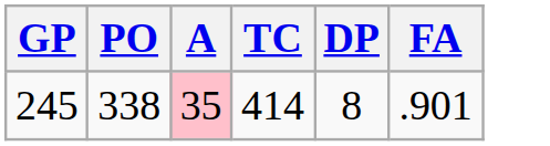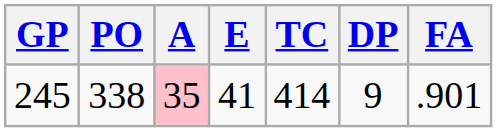+ column: E | 41
245 | DP: 8 -> 9
